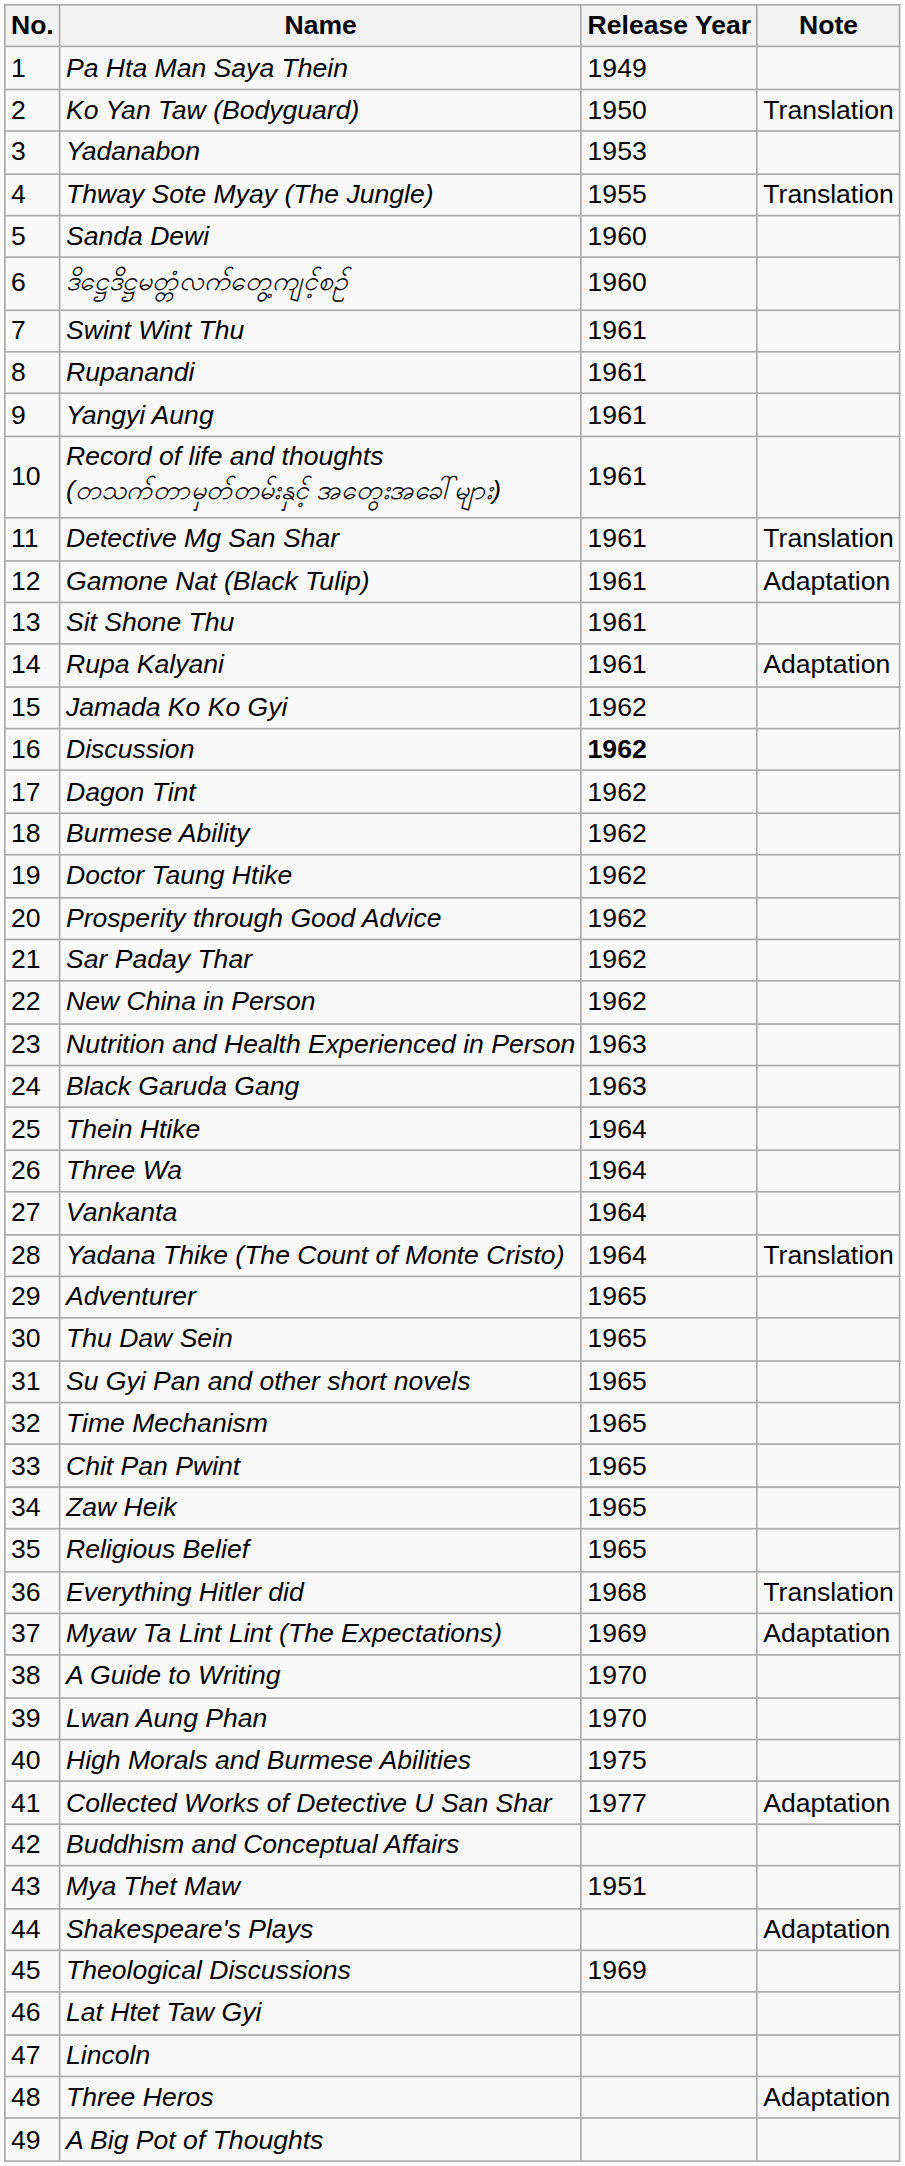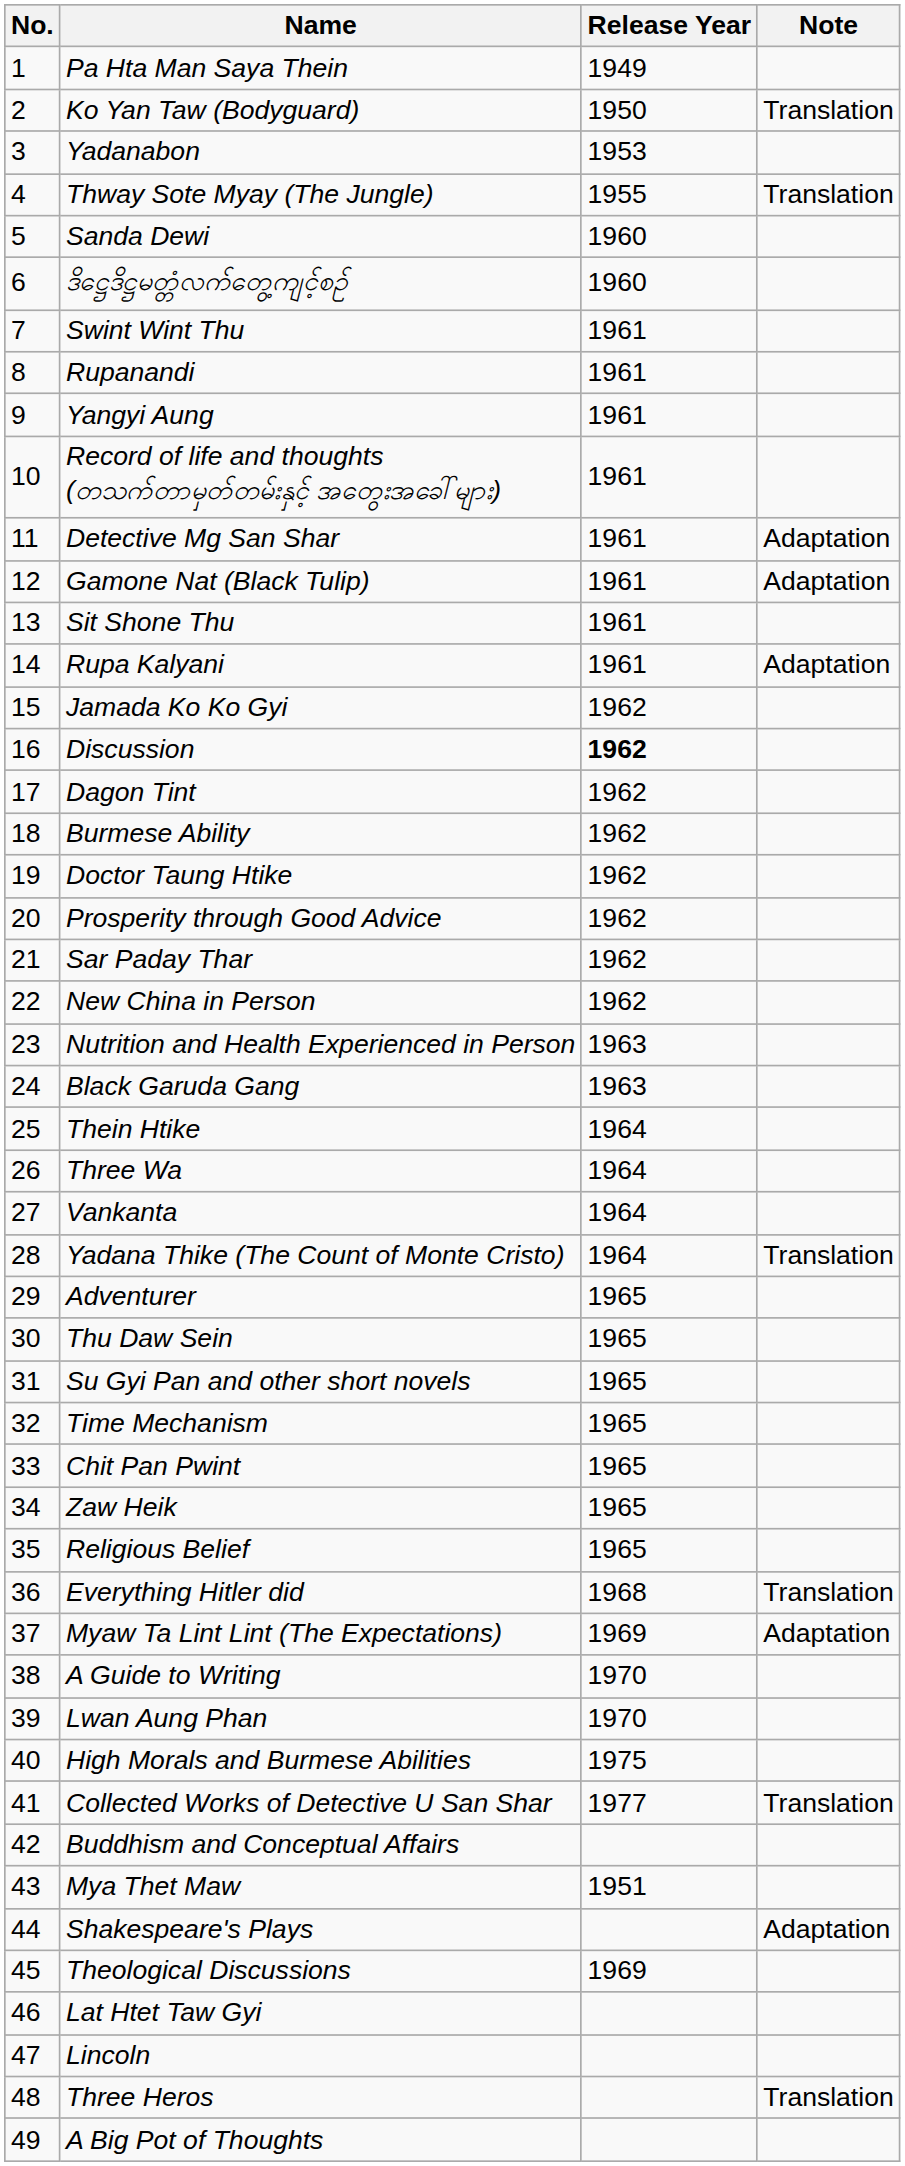Detective Mg San Shar | Note: Translation -> Adaptation
Collected Works of Detective U San Shar | Note: Adaptation -> Translation
Three Heros | Note: Adaptation -> Translation
